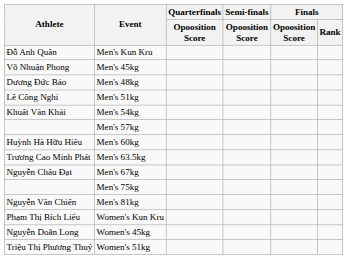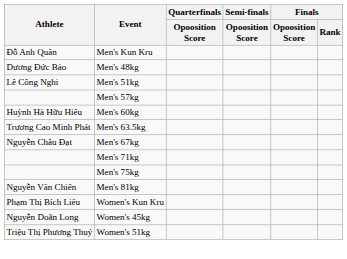- row: Võ Nhuận Phong | Men's 45kg
- row: Khuất Văn Khải | Men's 54kg
+ row: Men's 71kg
